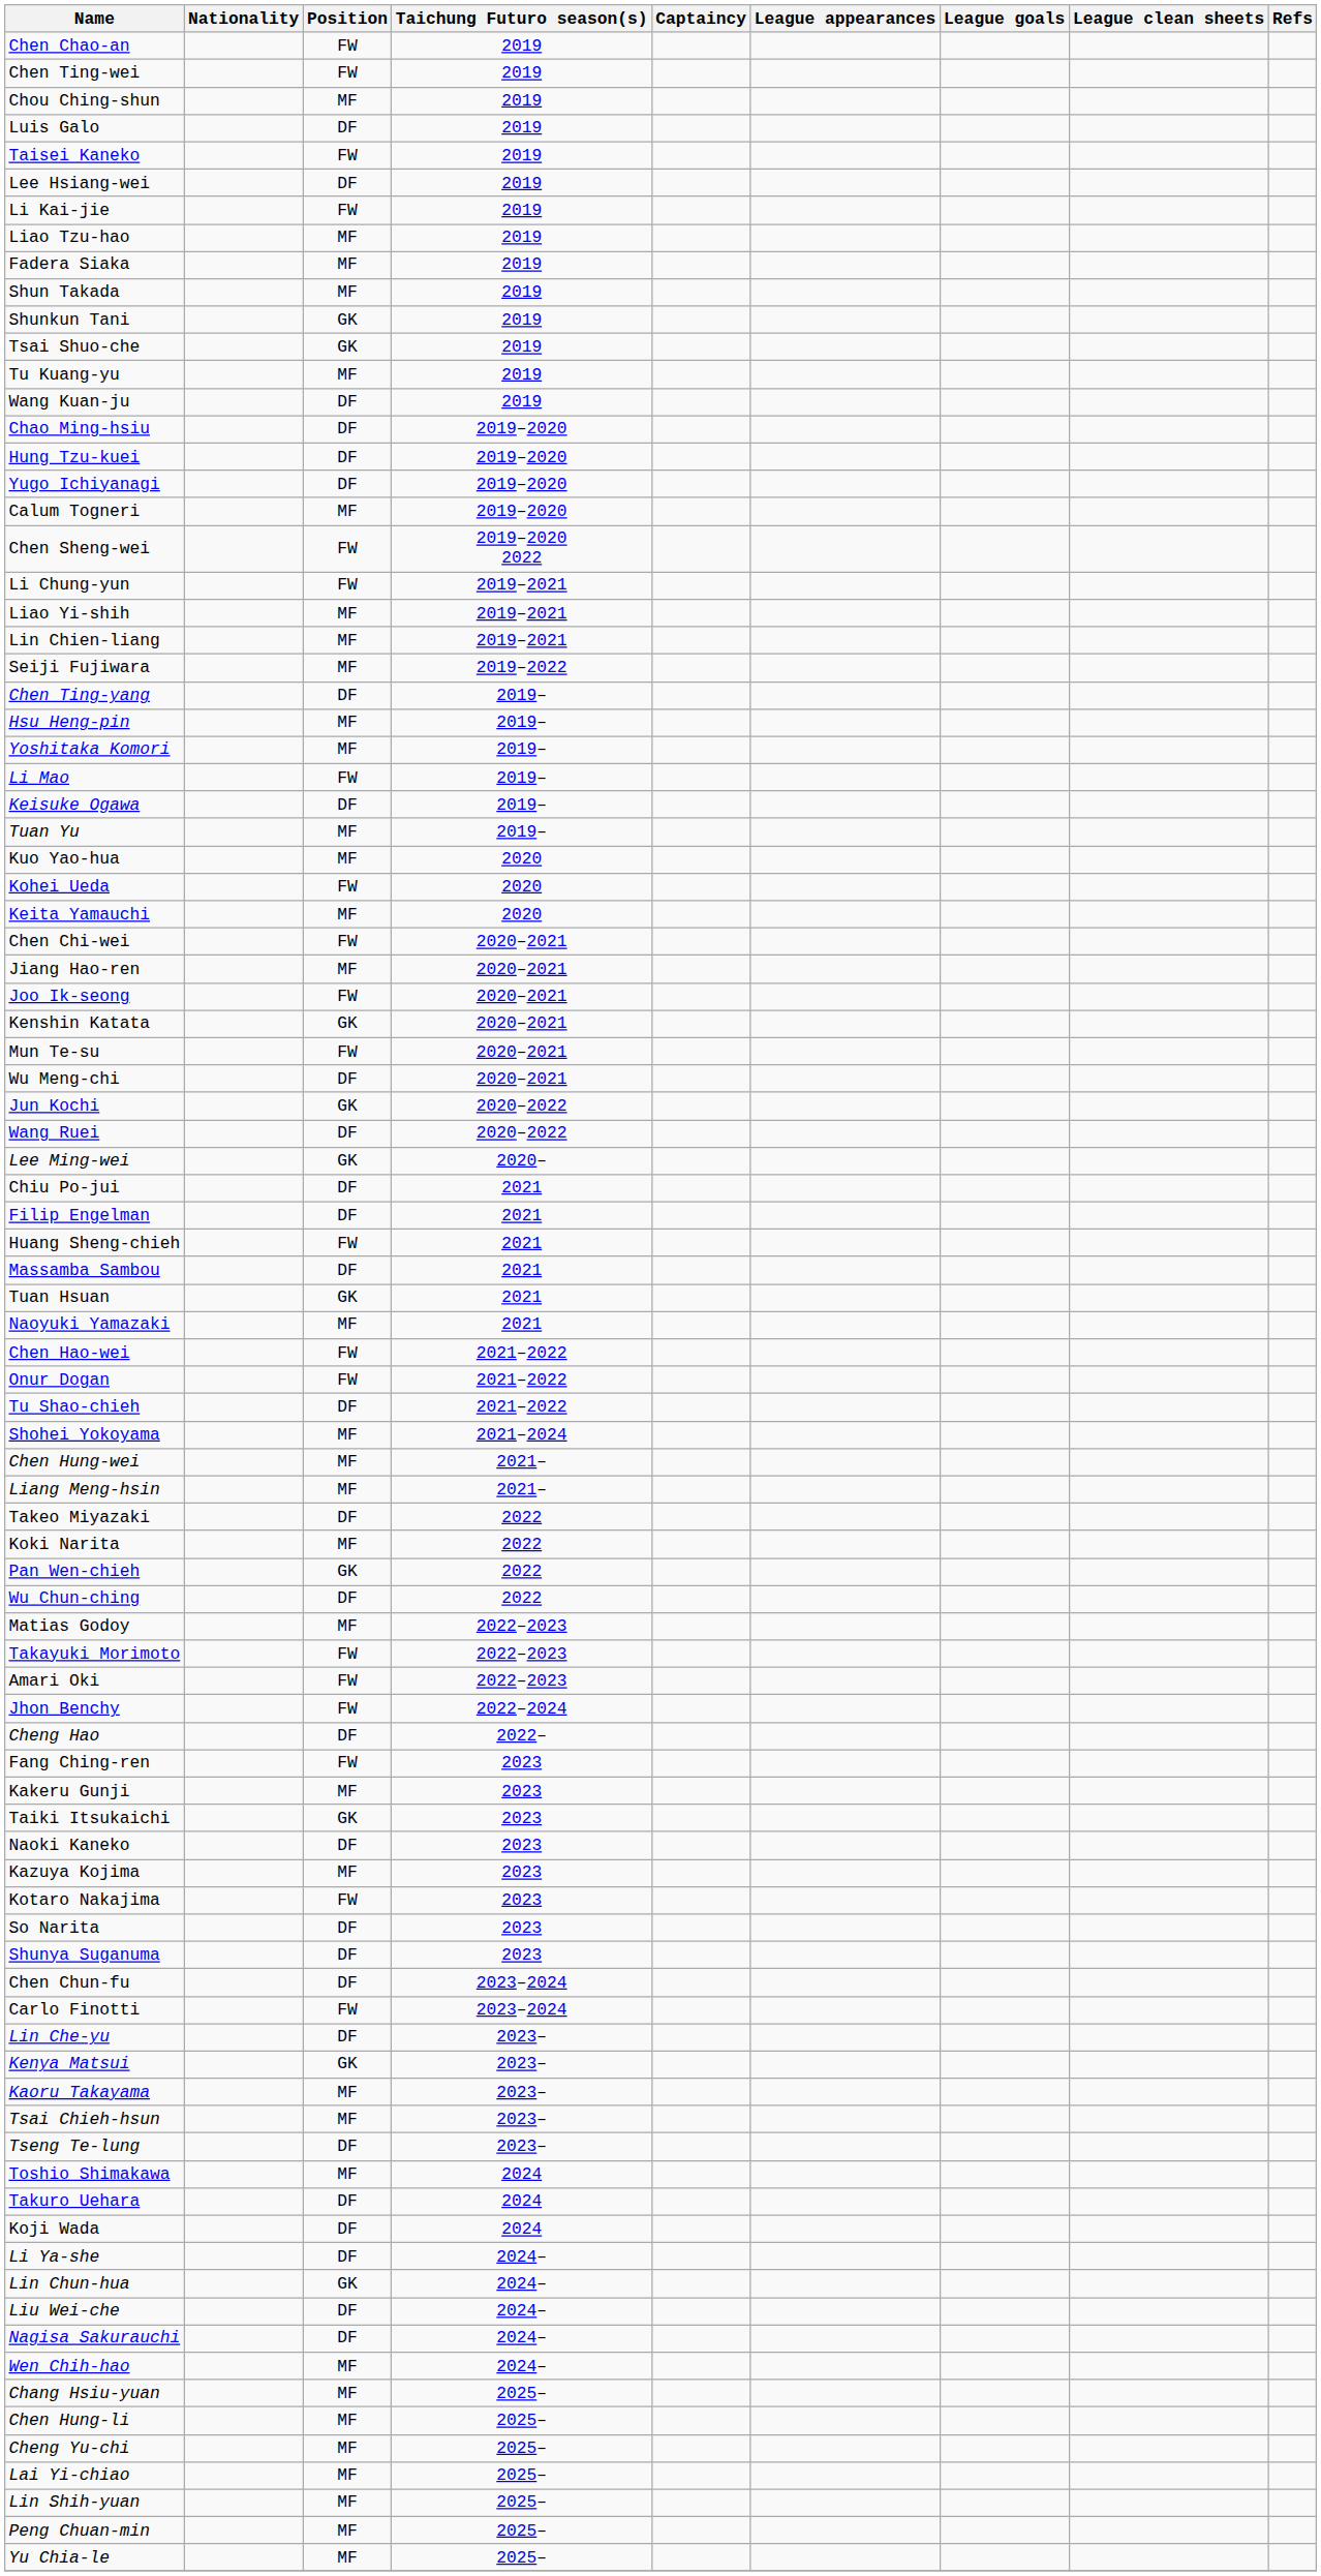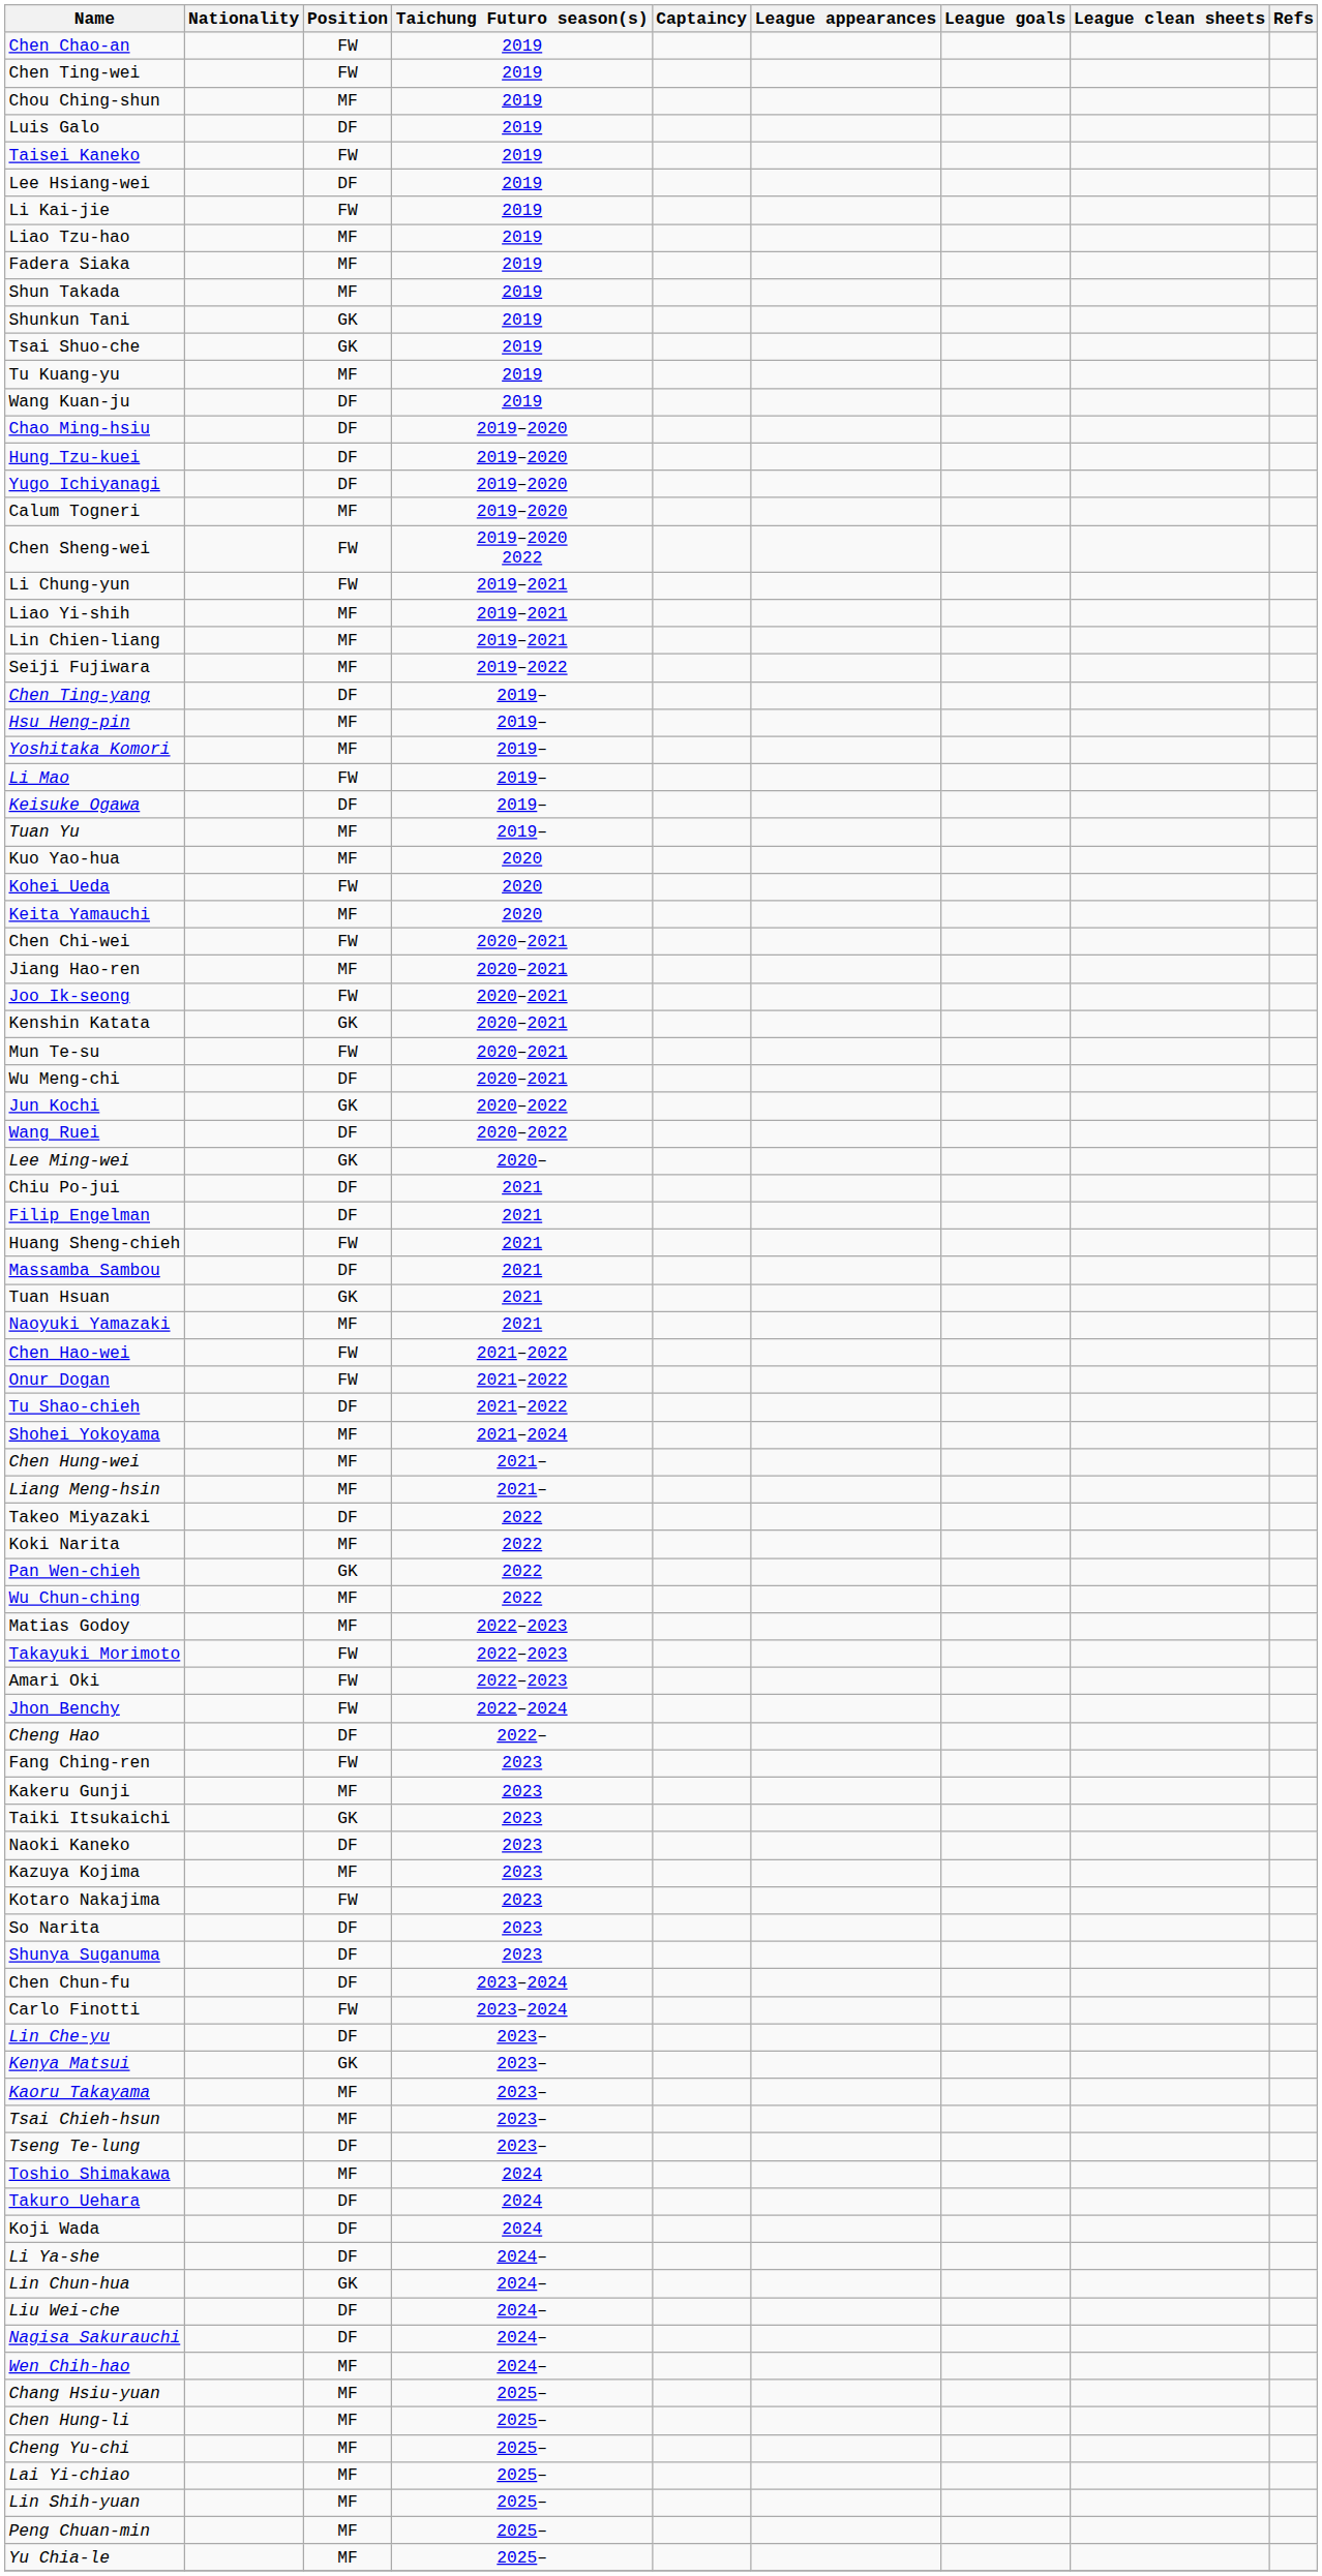Wu Chun-ching | Position: DF -> MF
